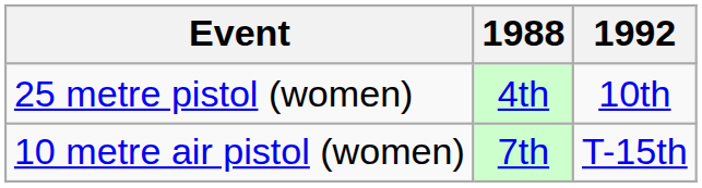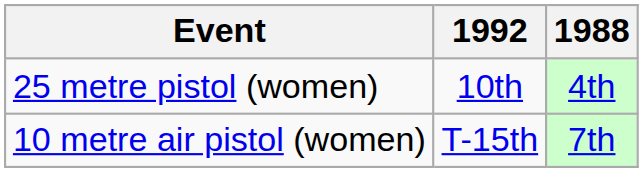columns swapped: 1988 <-> 1992
